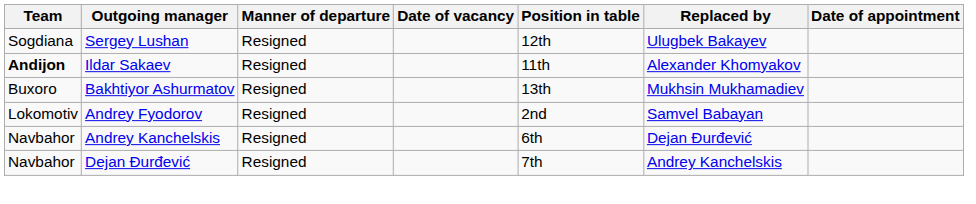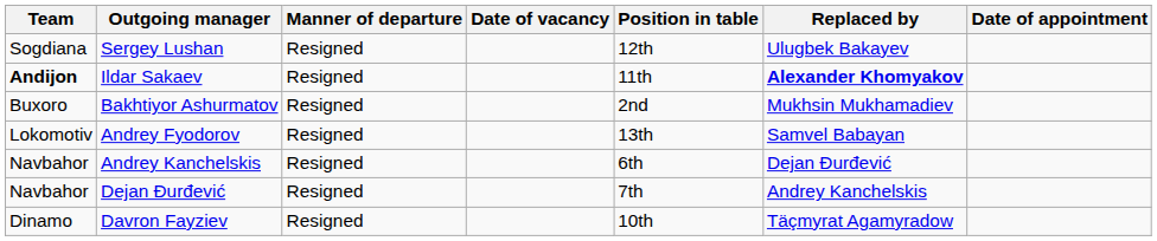Ildar Sakaev | Replaced by: normal -> bold
Bakhtiyor Ashurmatov | Position in table: 13th -> 2nd
Andrey Fyodorov | Position in table: 2nd -> 13th
+ row: Dinamo | Davron Fayziev | Resigned | 10th | Täçmyrat Agamyradow
